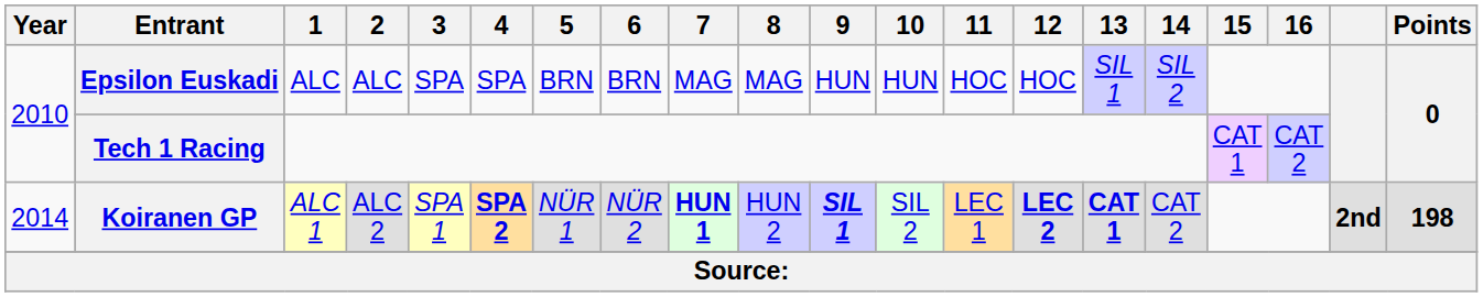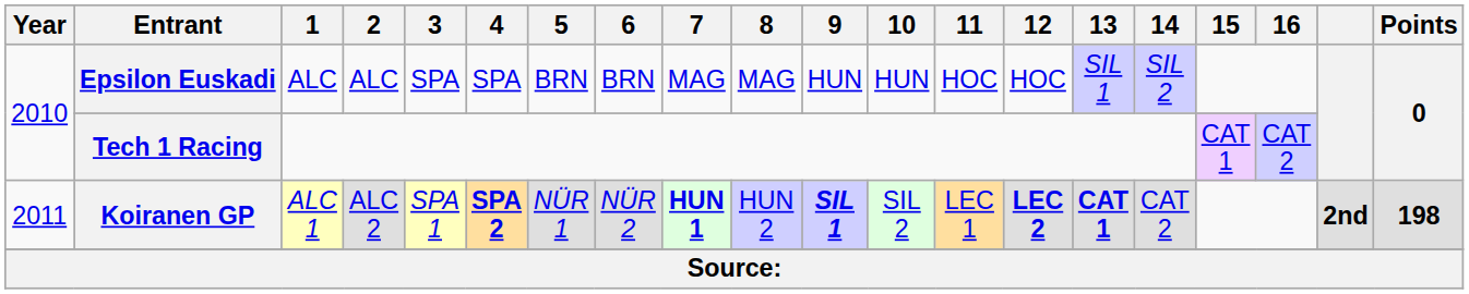Koiranen GP | Year: 2014 -> 2011
